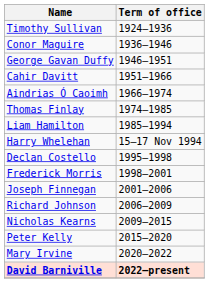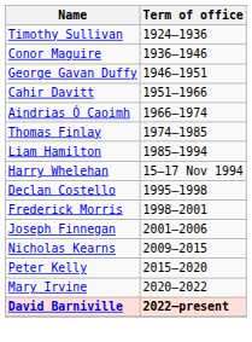- row: Richard Johnson | 2006–2009
